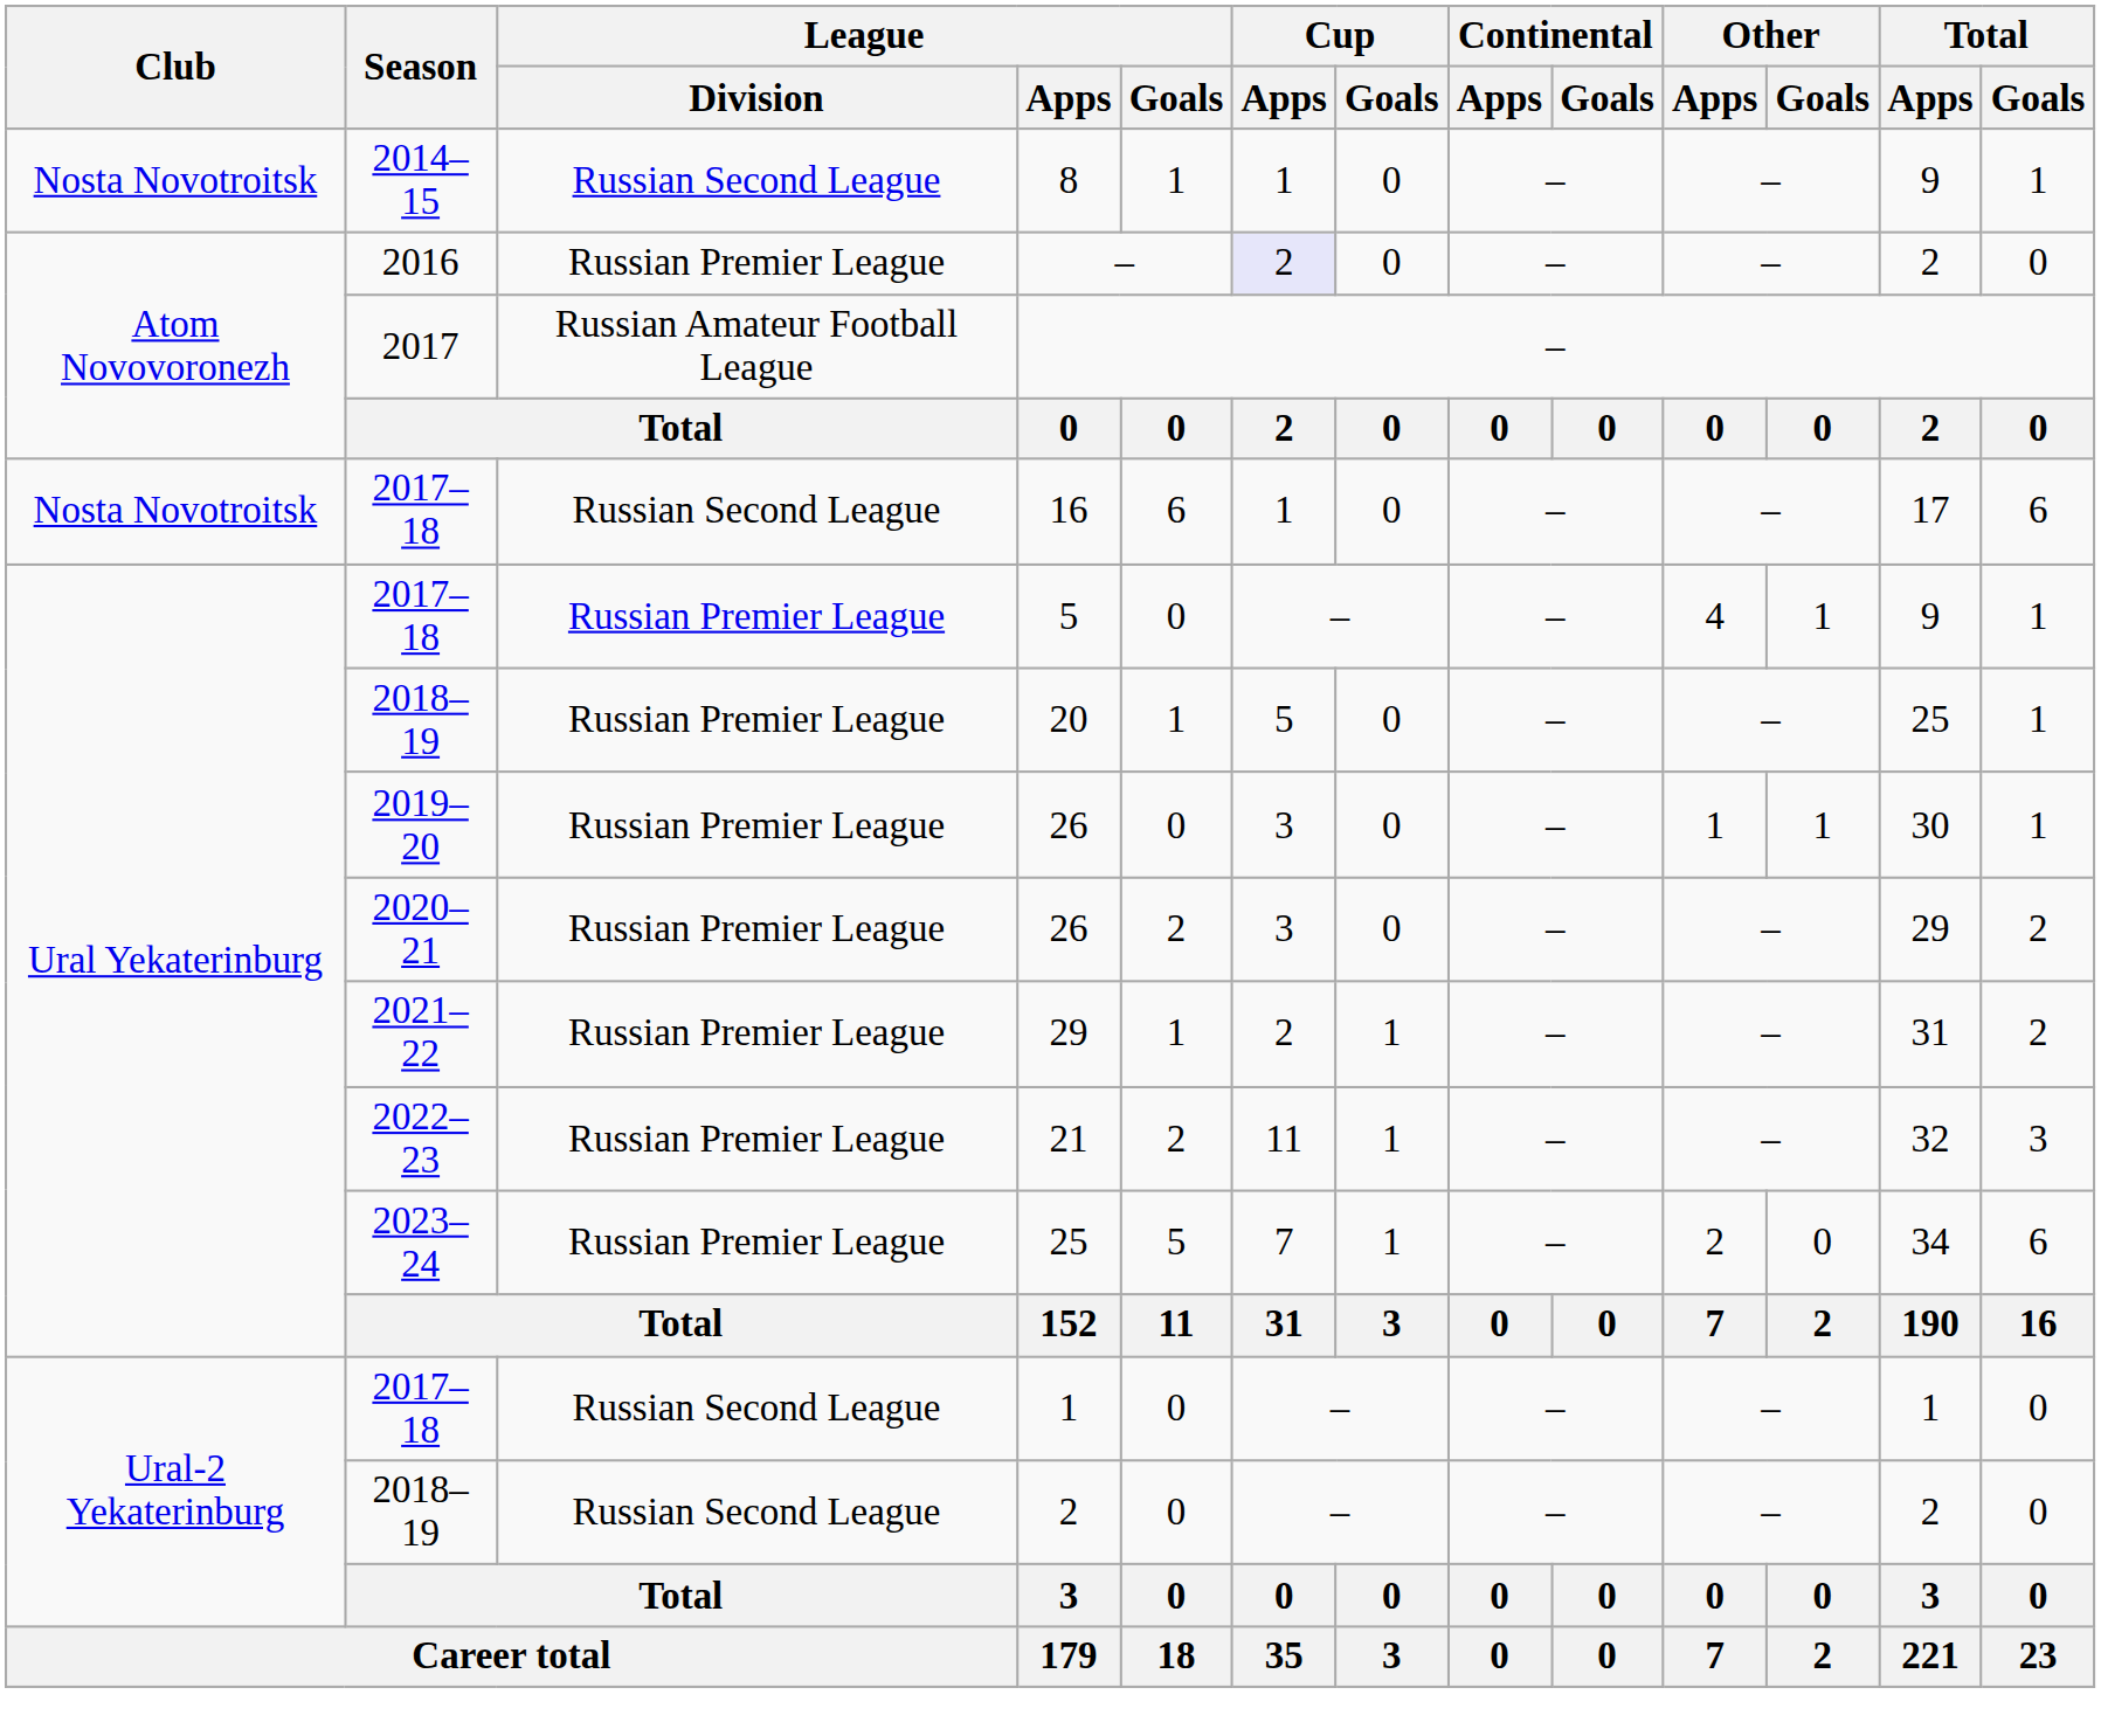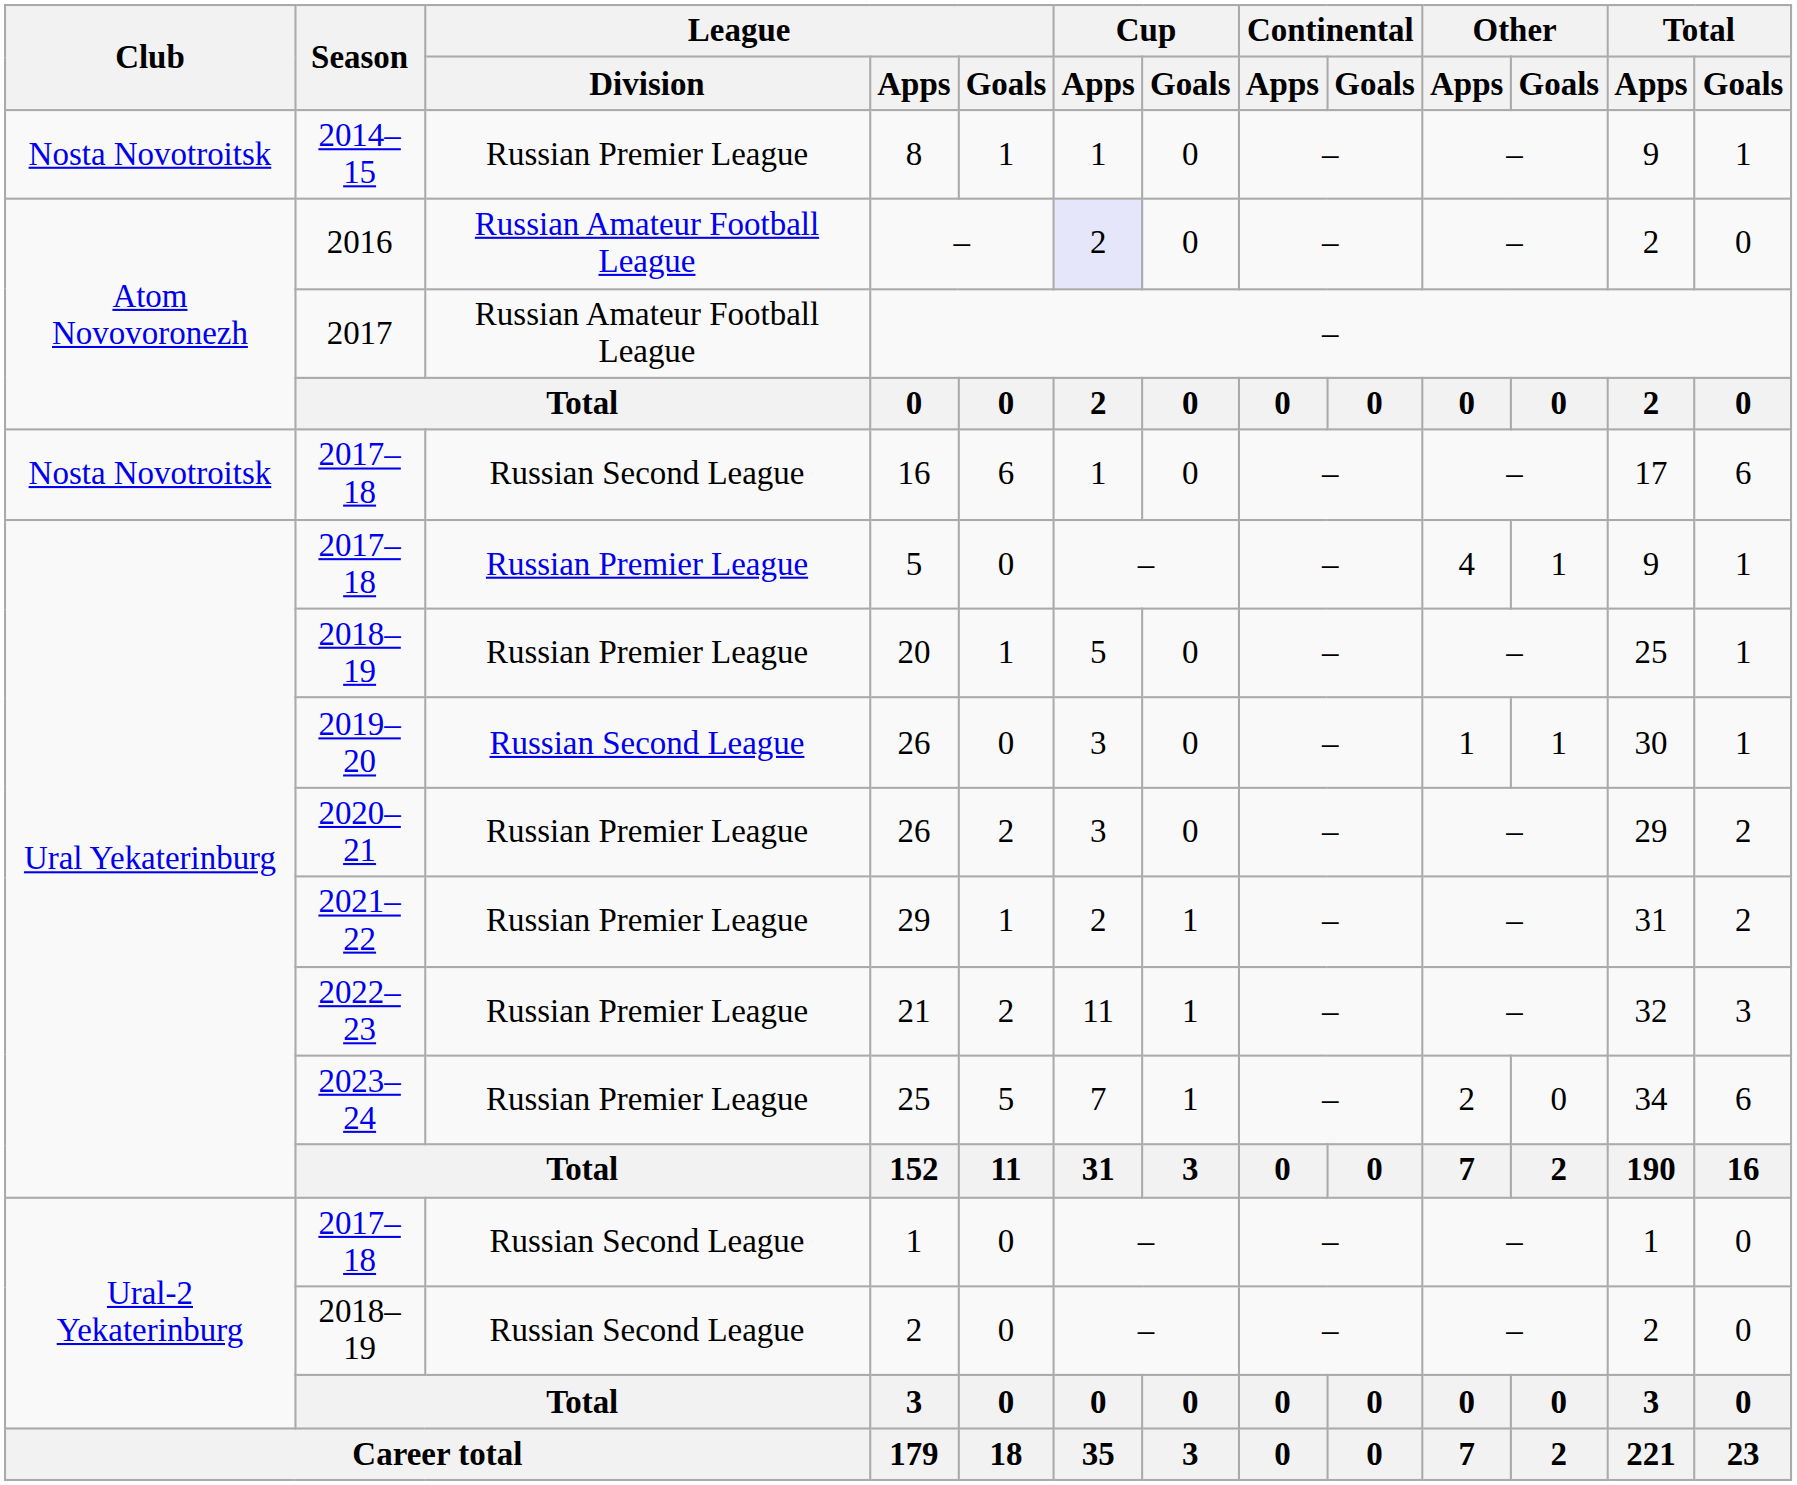8 | League / Division: Russian Second League -> Russian Premier League
2016 / – | League / Division: Russian Premier League -> Russian Amateur Football League
2019–20 / 26 | League / Division: Russian Premier League -> Russian Second League
